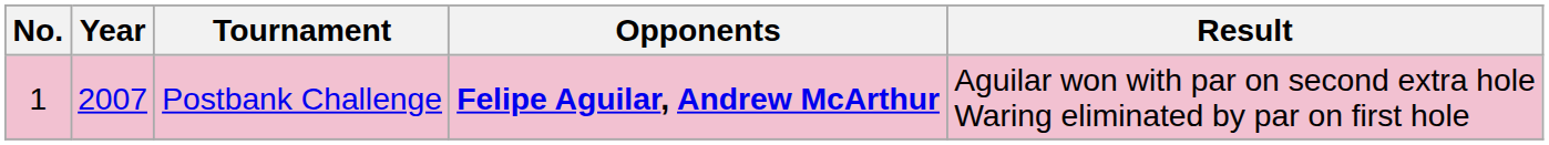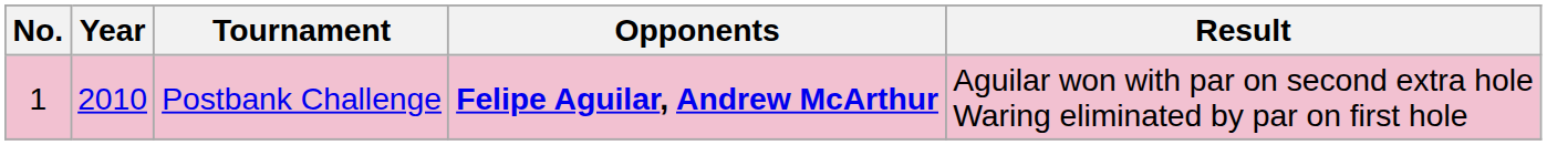Postbank Challenge | Year: 2007 -> 2010
